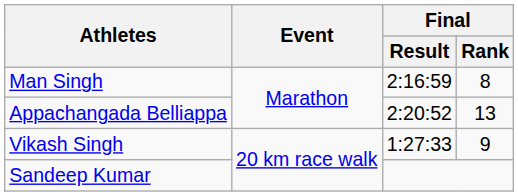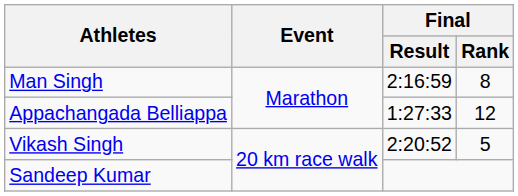Appachangada Belliappa | Final / Result: 2:20:52 -> 1:27:33
Appachangada Belliappa | Final / Rank: 13 -> 12
Vikash Singh | Final / Result: 1:27:33 -> 2:20:52
Vikash Singh | Final / Rank: 9 -> 5
